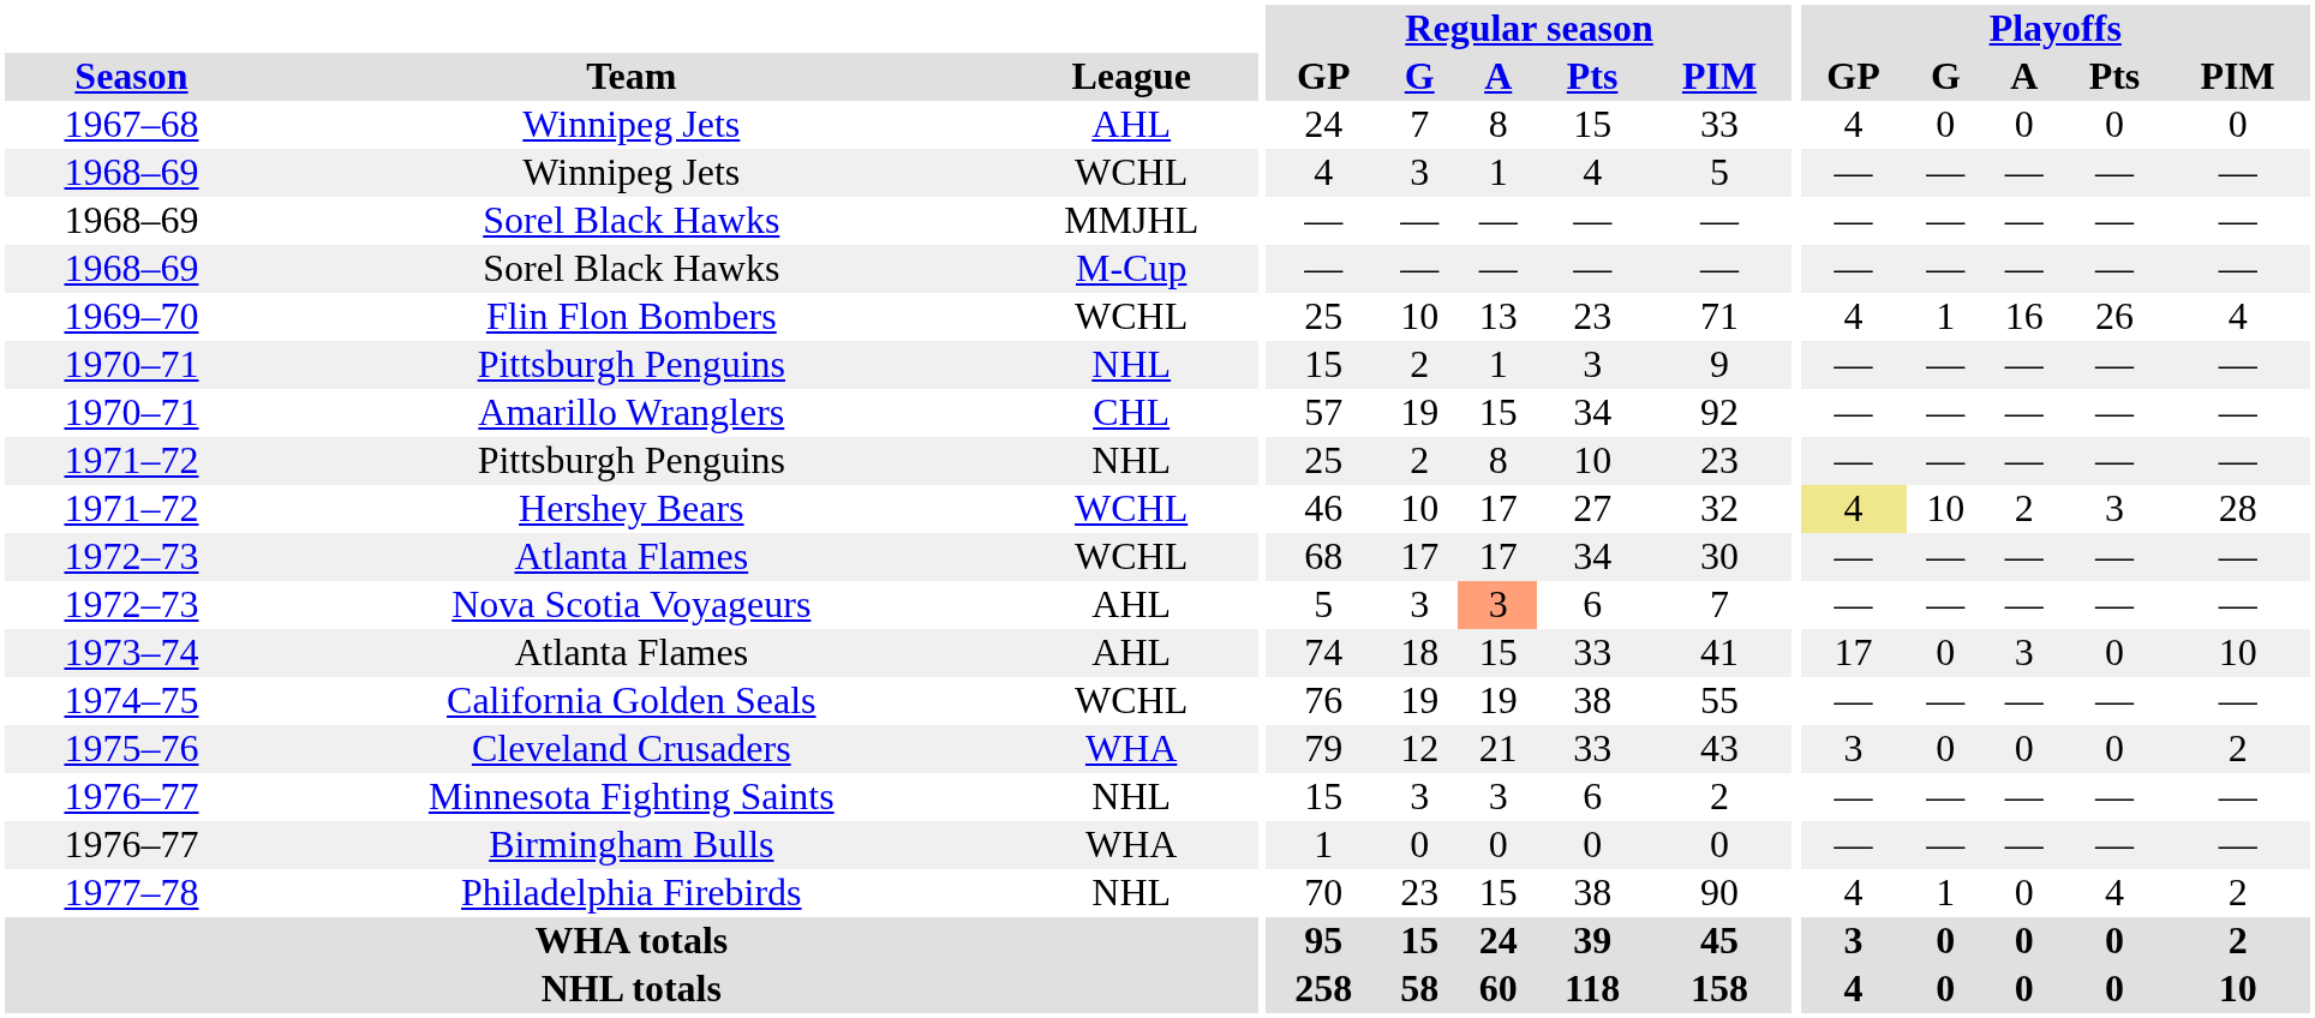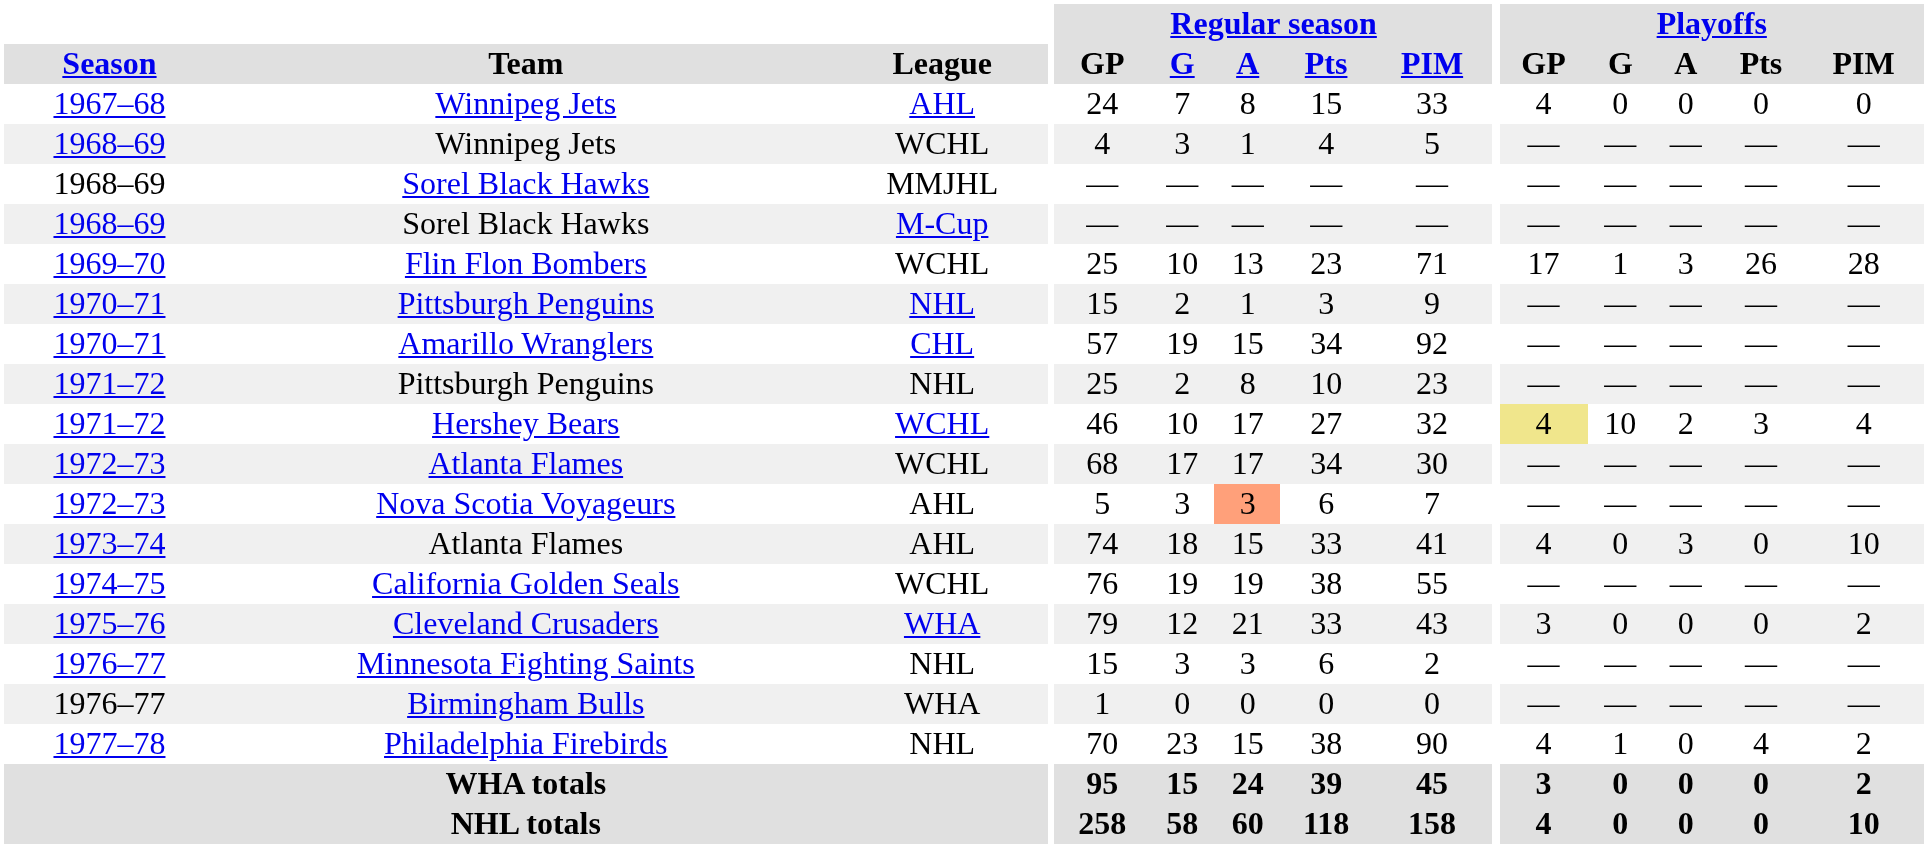Flin Flon Bombers | Playoffs / GP: 4 -> 17
Flin Flon Bombers | Playoffs / A: 16 -> 3
Flin Flon Bombers | Playoffs / PIM: 4 -> 28
Hershey Bears | Playoffs / PIM: 28 -> 4
1973–74 / Atlanta Flames | Playoffs / GP: 17 -> 4
